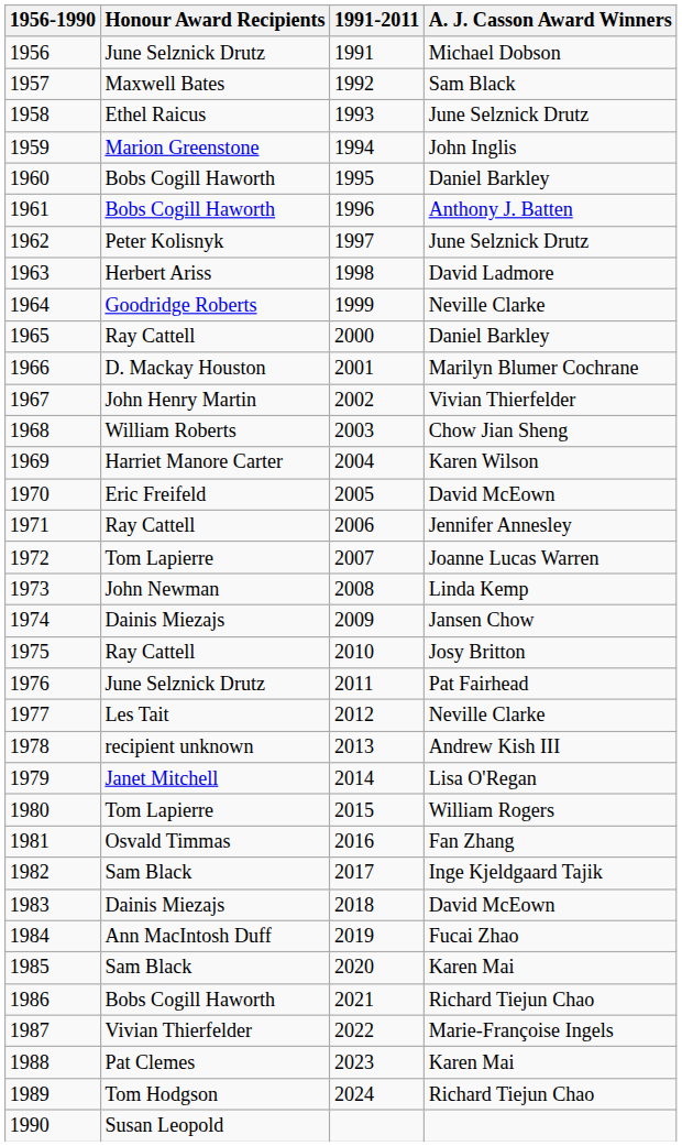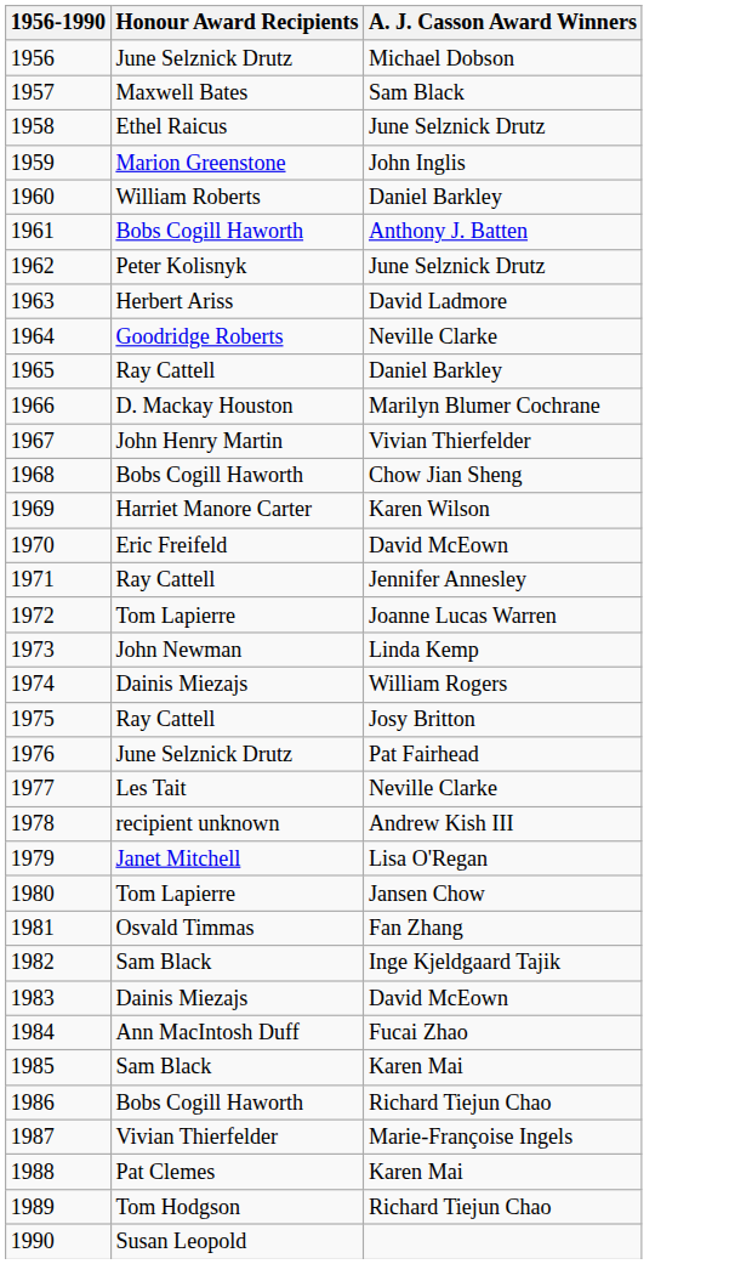- column: 1991-2011 | 1991 | 1992 | 1993 | 1994 | 1995 | 1996 | 1997 | 1998 | 1999 | 2000 | 2001 | 2002 | 2003 | 2004 | 2005 | 2006 | 2007 | 2008 | 2009 | 2010 | 2011 | 2012 | 2013 | 2014 | 2015 | 2016 | 2017 | 2018 | 2019 | 2020 | 2021 | 2022 | 2023 | 2024
1960 | Honour Award Recipients: Bobs Cogill Haworth -> William Roberts
1968 | Honour Award Recipients: William Roberts -> Bobs Cogill Haworth
1974 | A. J. Casson Award Winners: Jansen Chow -> William Rogers
1980 | A. J. Casson Award Winners: William Rogers -> Jansen Chow
